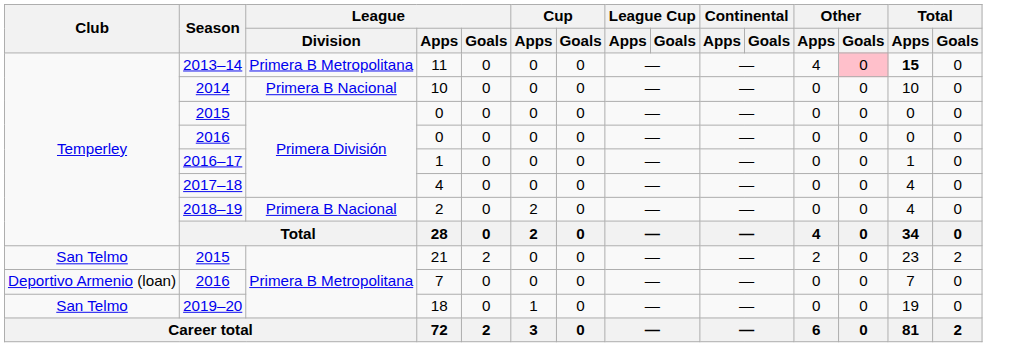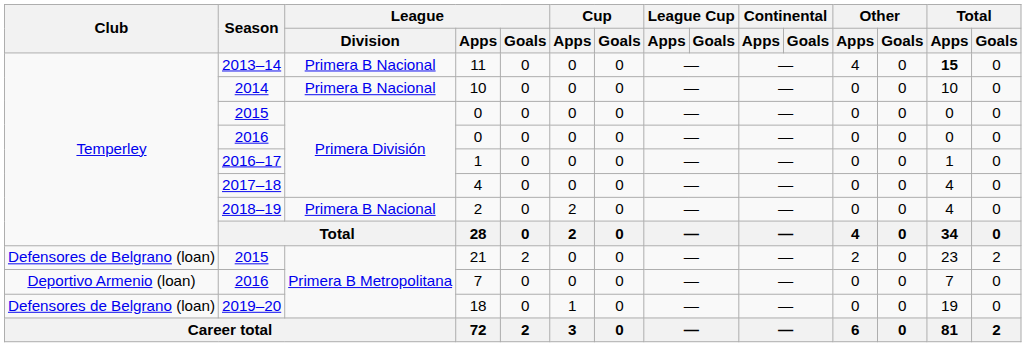11 | League / Division: Primera B Metropolitana -> Primera B Nacional
11 | Other / Goals: pink background -> no background
21 | Club: San Telmo -> Defensores de Belgrano (loan)
18 | Club: San Telmo -> Defensores de Belgrano (loan)
